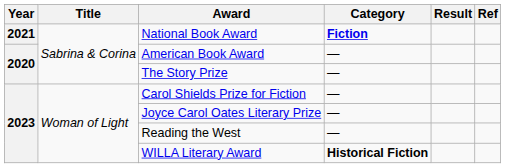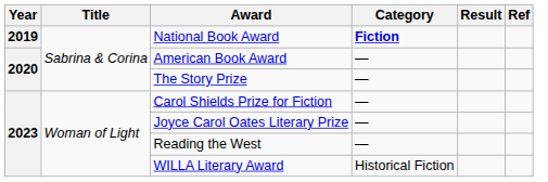National Book Award | Year: 2021 -> 2019
WILLA Literary Award | Category: bold -> normal
